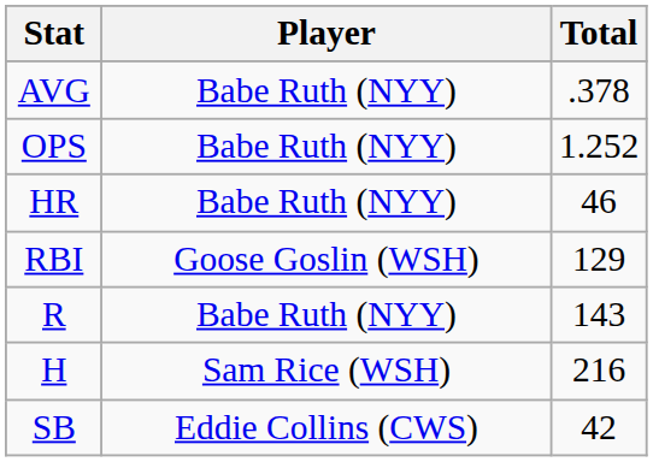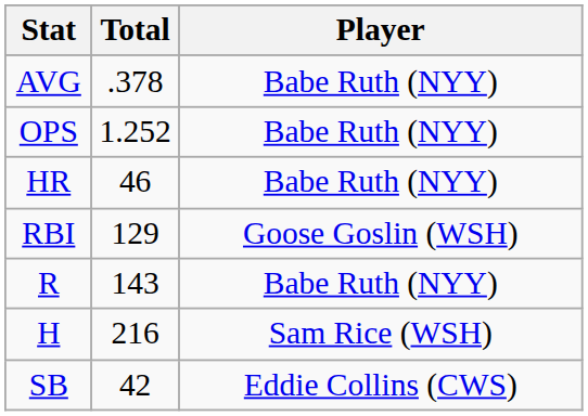columns swapped: Player <-> Total
